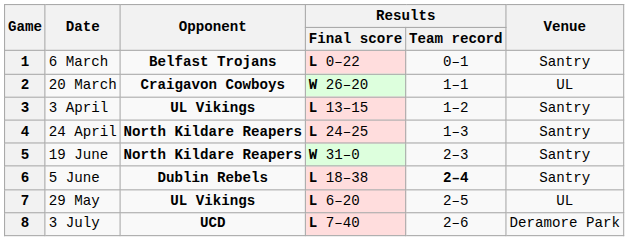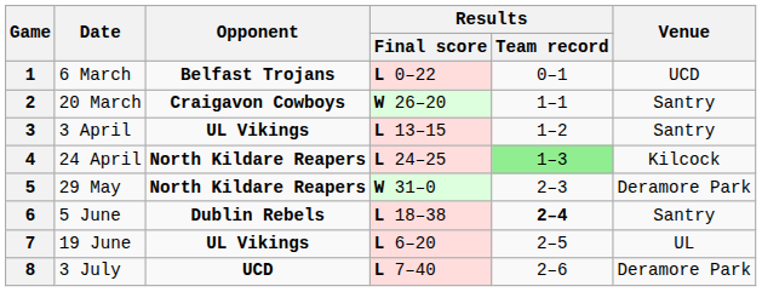1 | Venue: Santry -> UCD
2 | Venue: UL -> Santry
4 | Results / Team record: no background -> lightgreen background
4 | Venue: Santry -> Kilcock
5 | Date: 19 June -> 29 May
5 | Venue: Santry -> Deramore Park
7 | Date: 29 May -> 19 June
